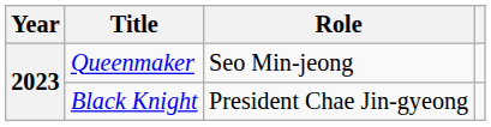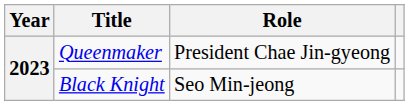Queenmaker | Role: Seo Min-jeong -> President Chae Jin-gyeong
Black Knight | Role: President Chae Jin-gyeong -> Seo Min-jeong
